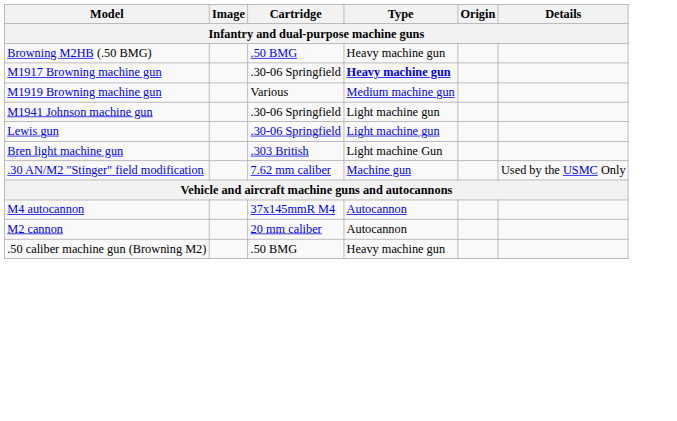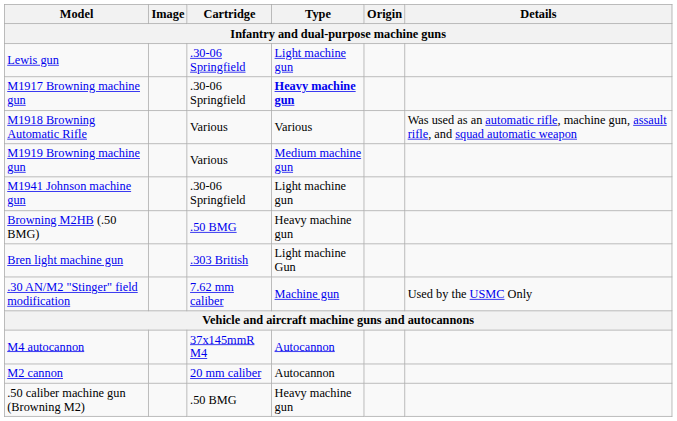rows swapped: Lewis gun <-> Browning M2HB (.50 BMG)
+ row: M1918 Browning Automatic Rifle | Various | Various | Was used as an automatic rifle, machine gun, assault rifle, and squad automatic weapon
